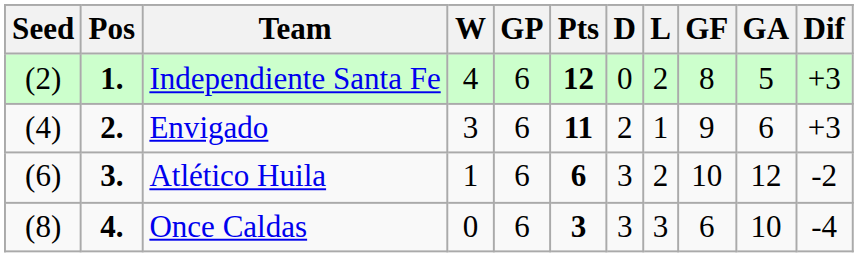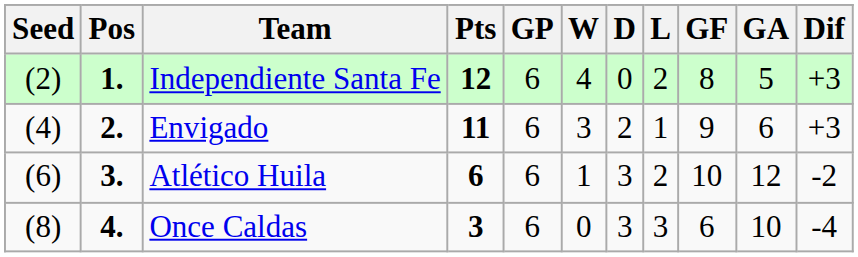columns swapped: Pts <-> W
